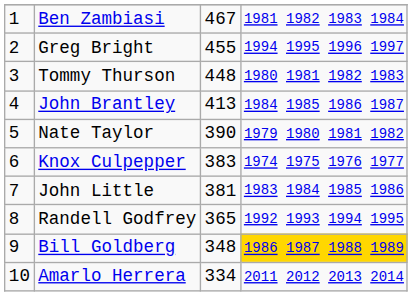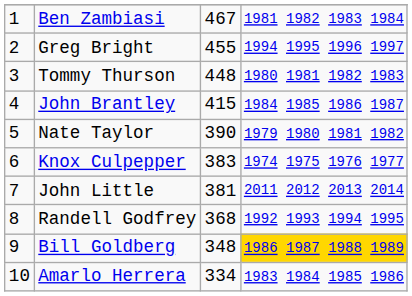John Brantley | column 3: 413 -> 415
John Little | column 4: 1983 1984 1985 1986 -> 2011 2012 2013 2014
Randell Godfrey | column 3: 365 -> 368
Amarlo Herrera | column 4: 2011 2012 2013 2014 -> 1983 1984 1985 1986
